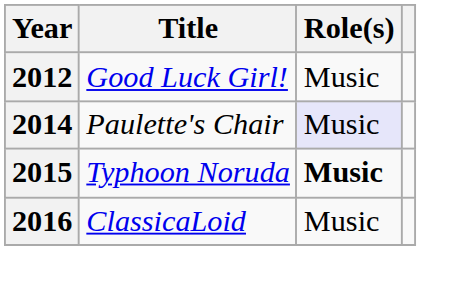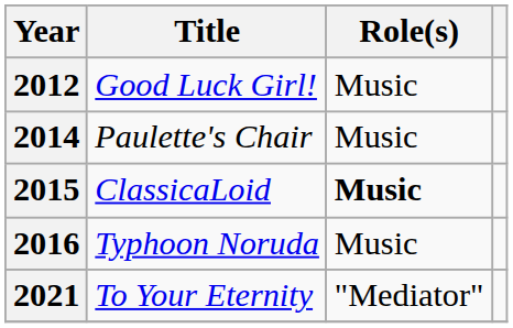2014 | Role(s): lavender background -> no background
2015 | Title: Typhoon Noruda -> ClassicaLoid
2016 | Title: ClassicaLoid -> Typhoon Noruda
+ row: 2021 | To Your Eternity | "Mediator"
